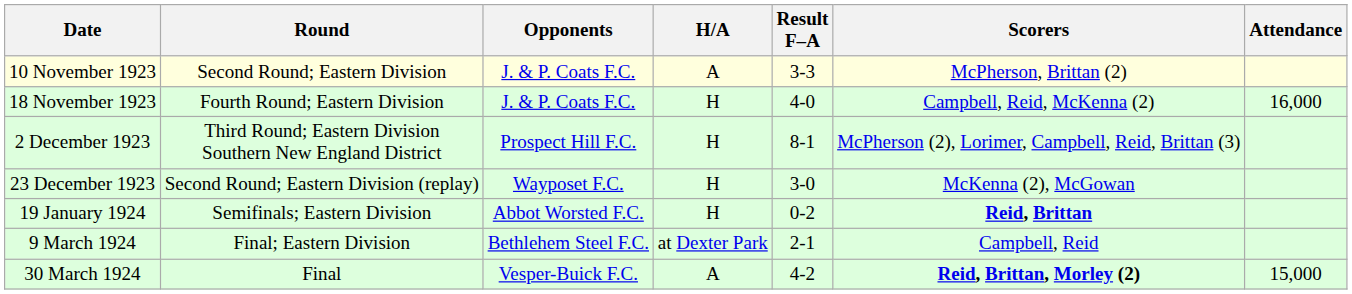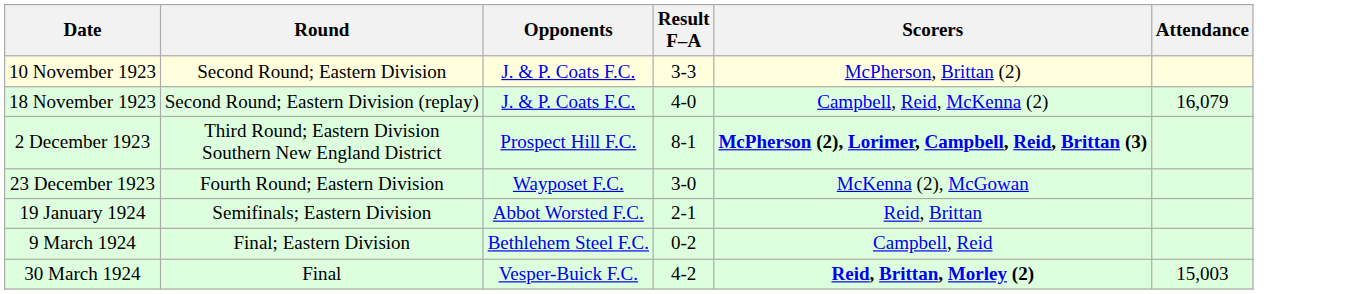- column: H/A | A | H | H | H | H | at Dexter Park | A
18 November 1923 | Round: Fourth Round; Eastern Division -> Second Round; Eastern Division (replay)
18 November 1923 | Attendance: 16,000 -> 16,079
2 December 1923 | Scorers: normal -> bold
23 December 1923 | Round: Second Round; Eastern Division (replay) -> Fourth Round; Eastern Division
19 January 1924 | Result F–A: 0-2 -> 2-1
19 January 1924 | Scorers: bold -> normal
9 March 1924 | Result F–A: 2-1 -> 0-2
30 March 1924 | Attendance: 15,000 -> 15,003
